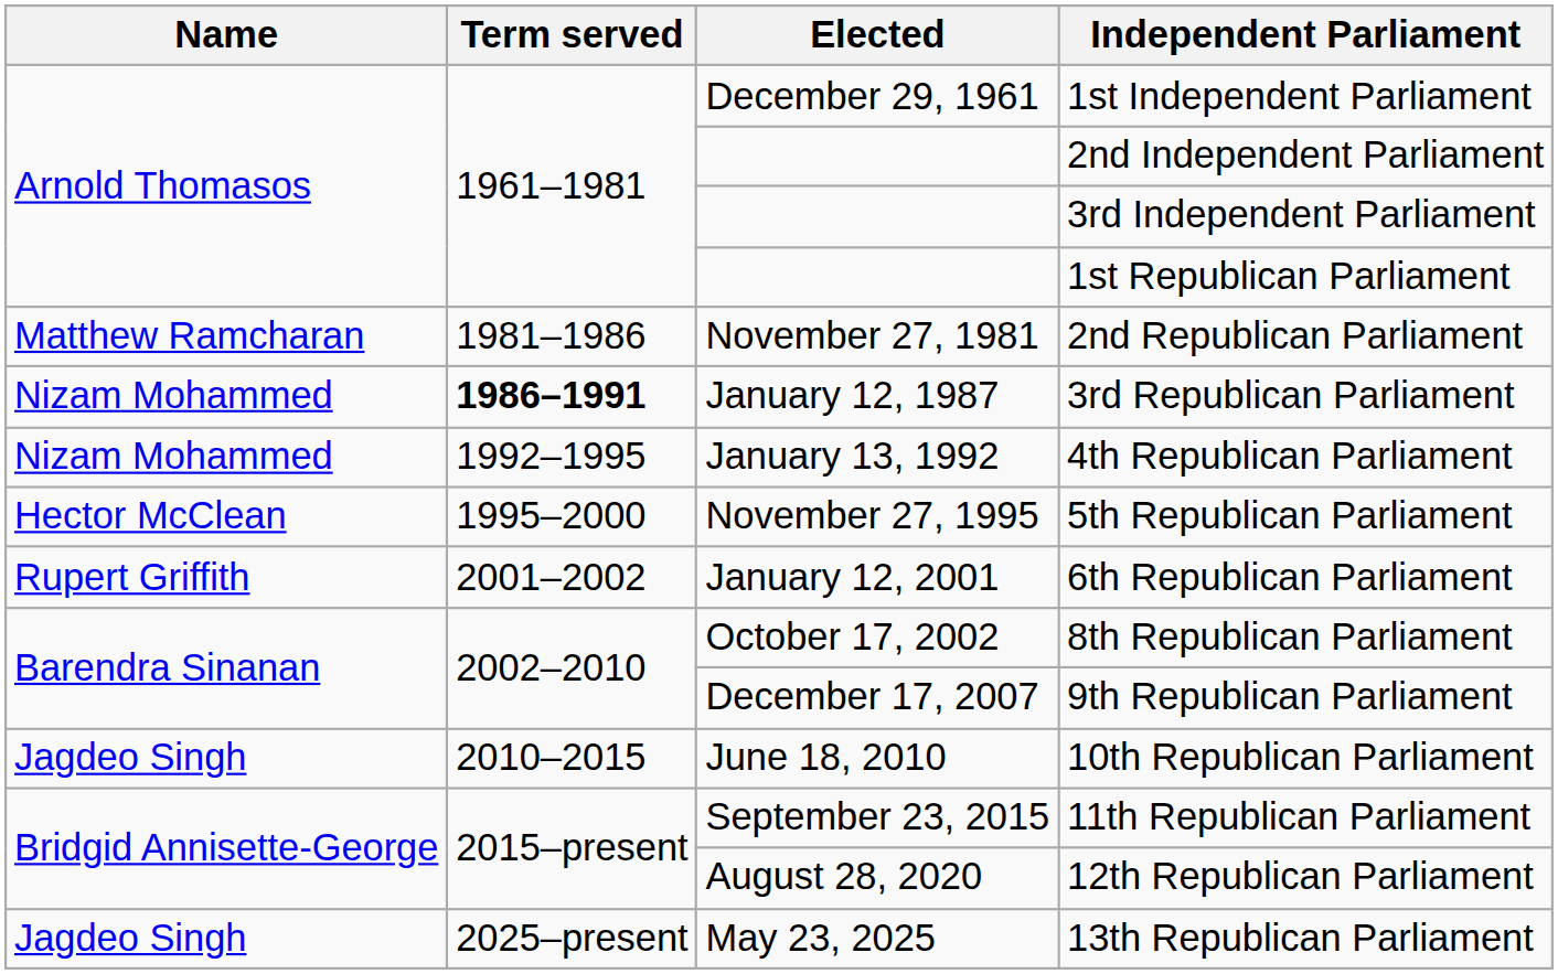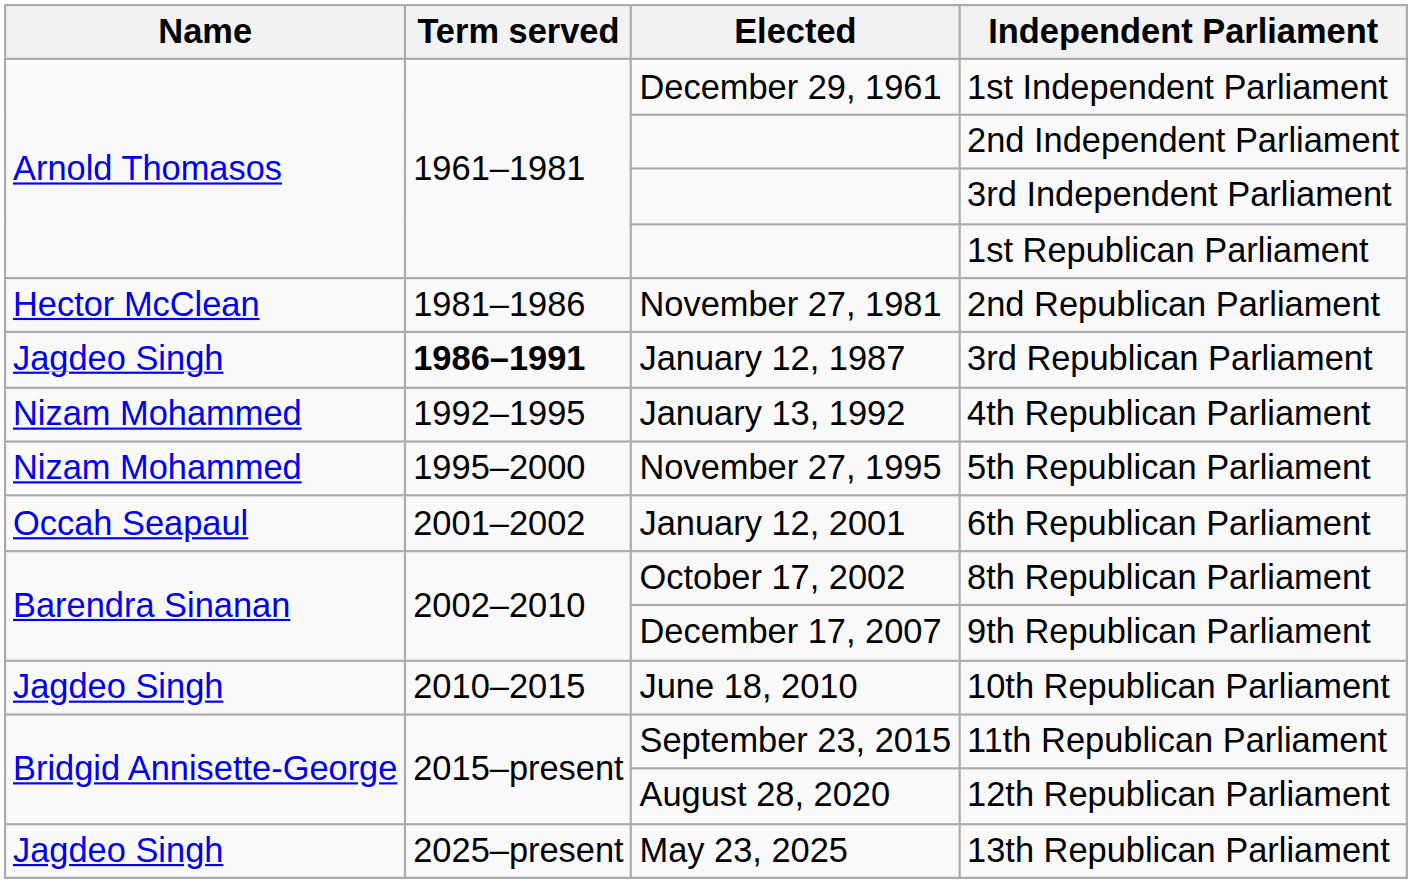2nd Republican Parliament | Name: Matthew Ramcharan -> Hector McClean
3rd Republican Parliament | Name: Nizam Mohammed -> Jagdeo Singh
5th Republican Parliament | Name: Hector McClean -> Nizam Mohammed
6th Republican Parliament | Name: Rupert Griffith -> Occah Seapaul
